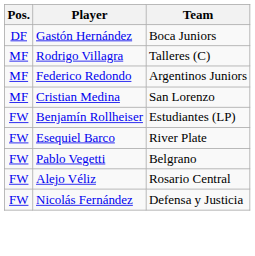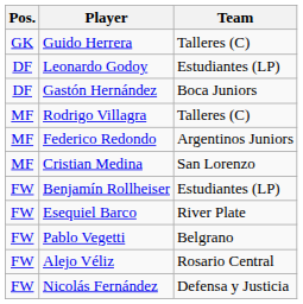+ row: GK | Guido Herrera | Talleres (C)
+ row: DF | Leonardo Godoy | Estudiantes (LP)
